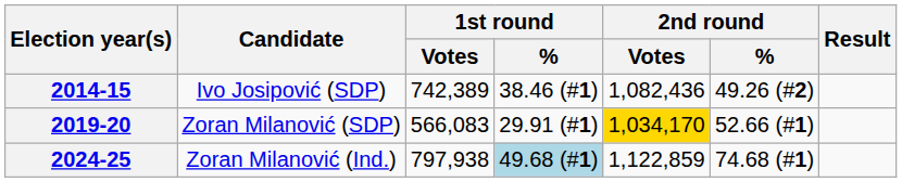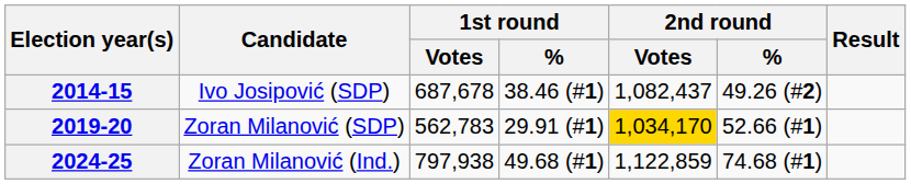2014-15 | 1st round / Votes: 742,389 -> 687,678
2014-15 | 2nd round / Votes: 1,082,436 -> 1,082,437
2019-20 | 1st round / Votes: 566,083 -> 562,783
2024-25 | 1st round / %: lightblue background -> no background
